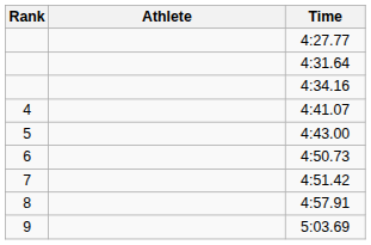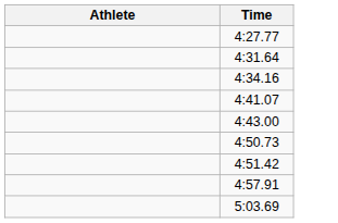- column: Rank | 4 | 5 | 6 | 7 | 8 | 9
